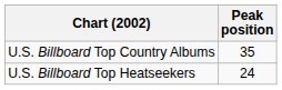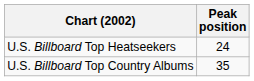rows swapped: U.S. Billboard Top Country Albums <-> U.S. Billboard Top Heatseekers
